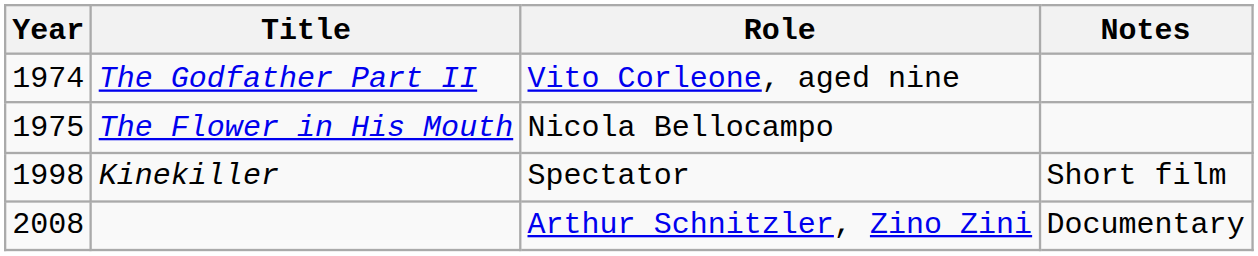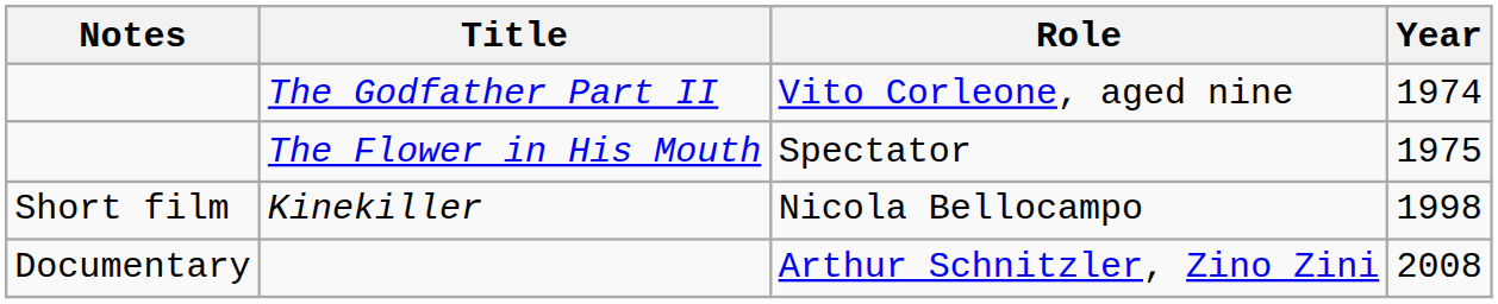columns swapped: Year <-> Notes
The Flower in His Mouth | Role: Nicola Bellocampo -> Spectator
Kinekiller | Role: Spectator -> Nicola Bellocampo
